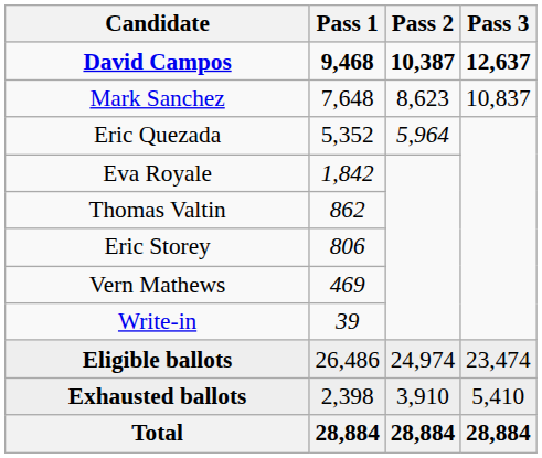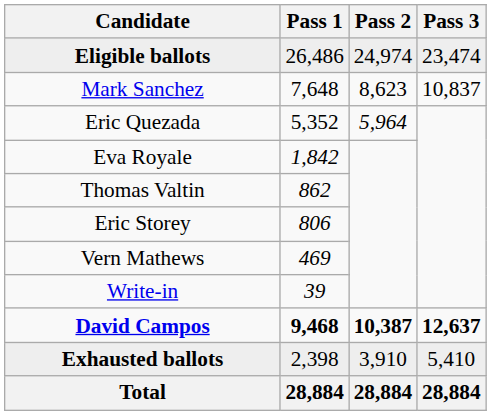rows swapped: David Campos <-> Eligible ballots
